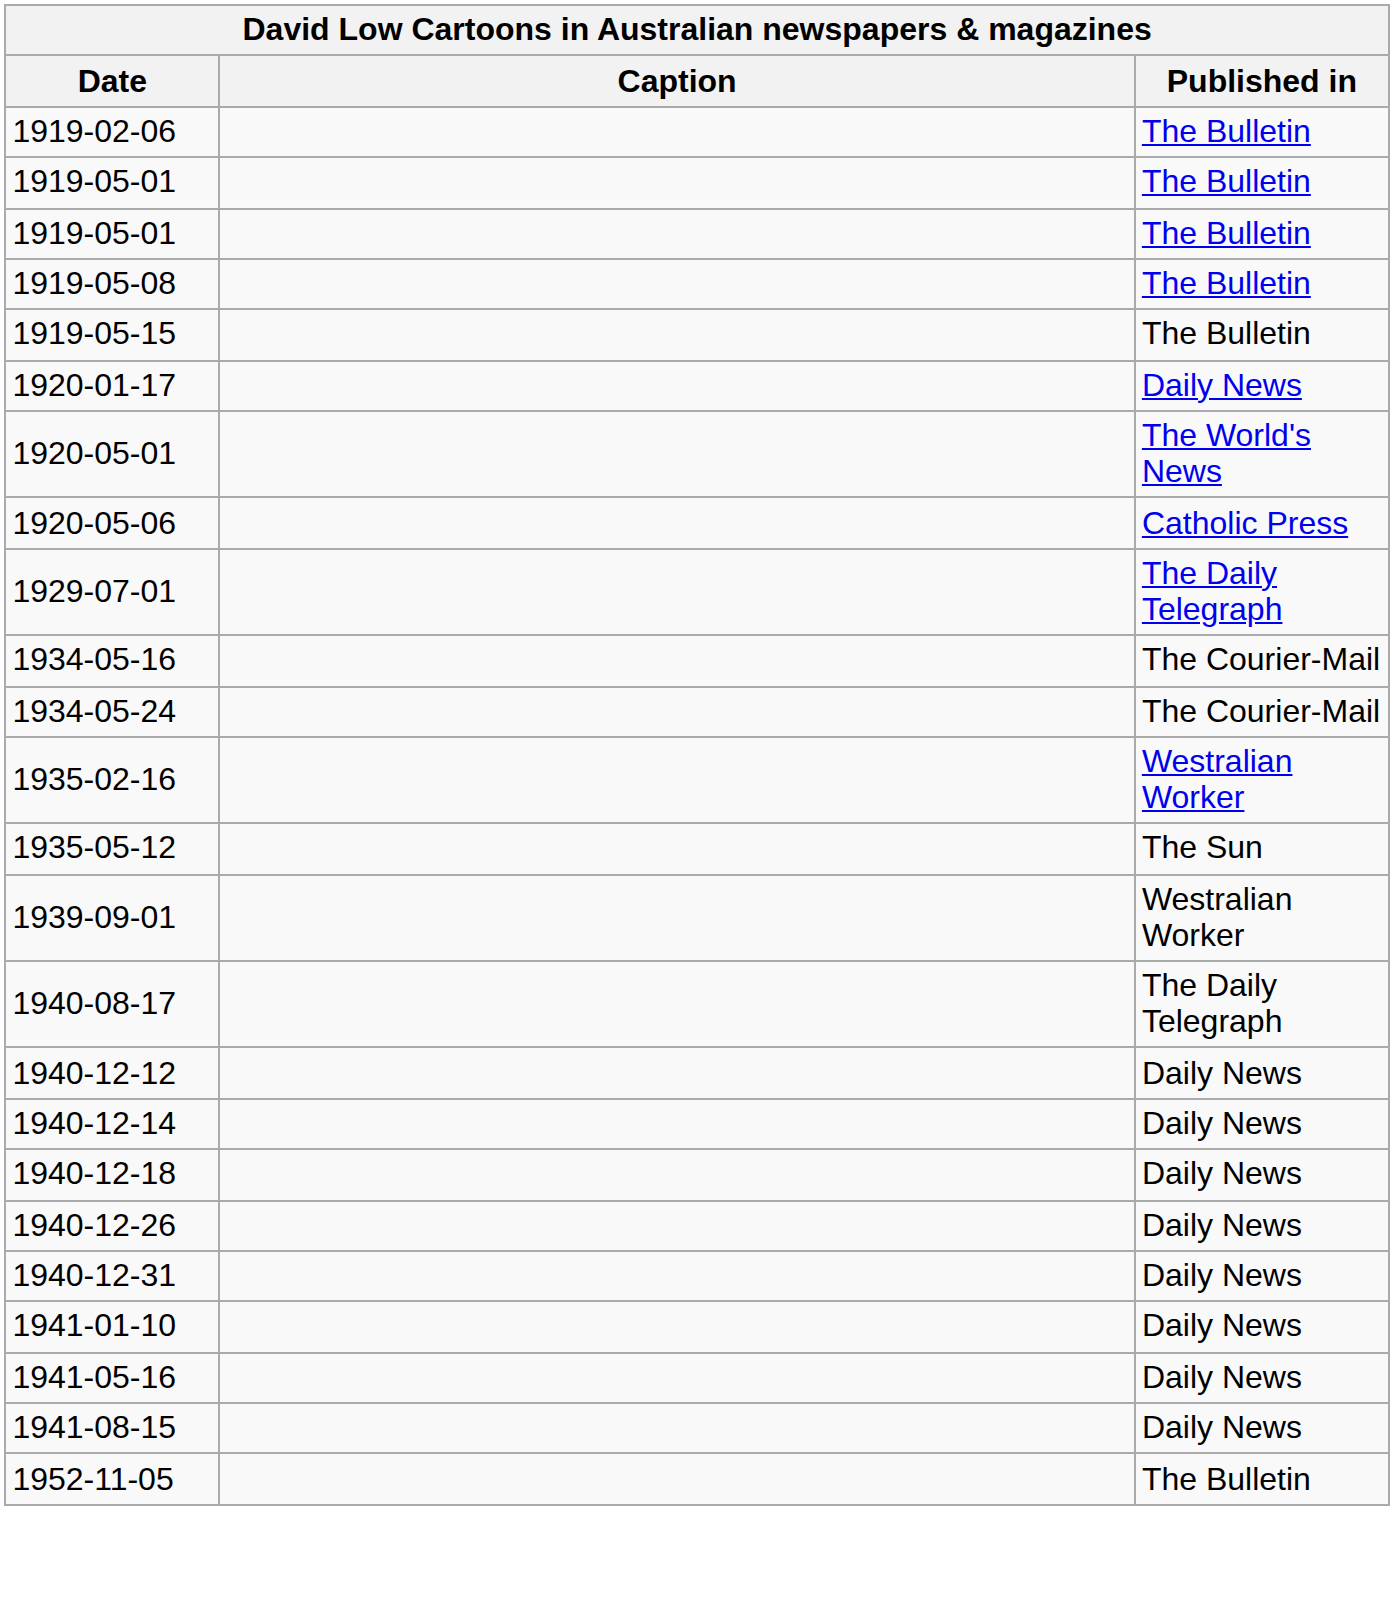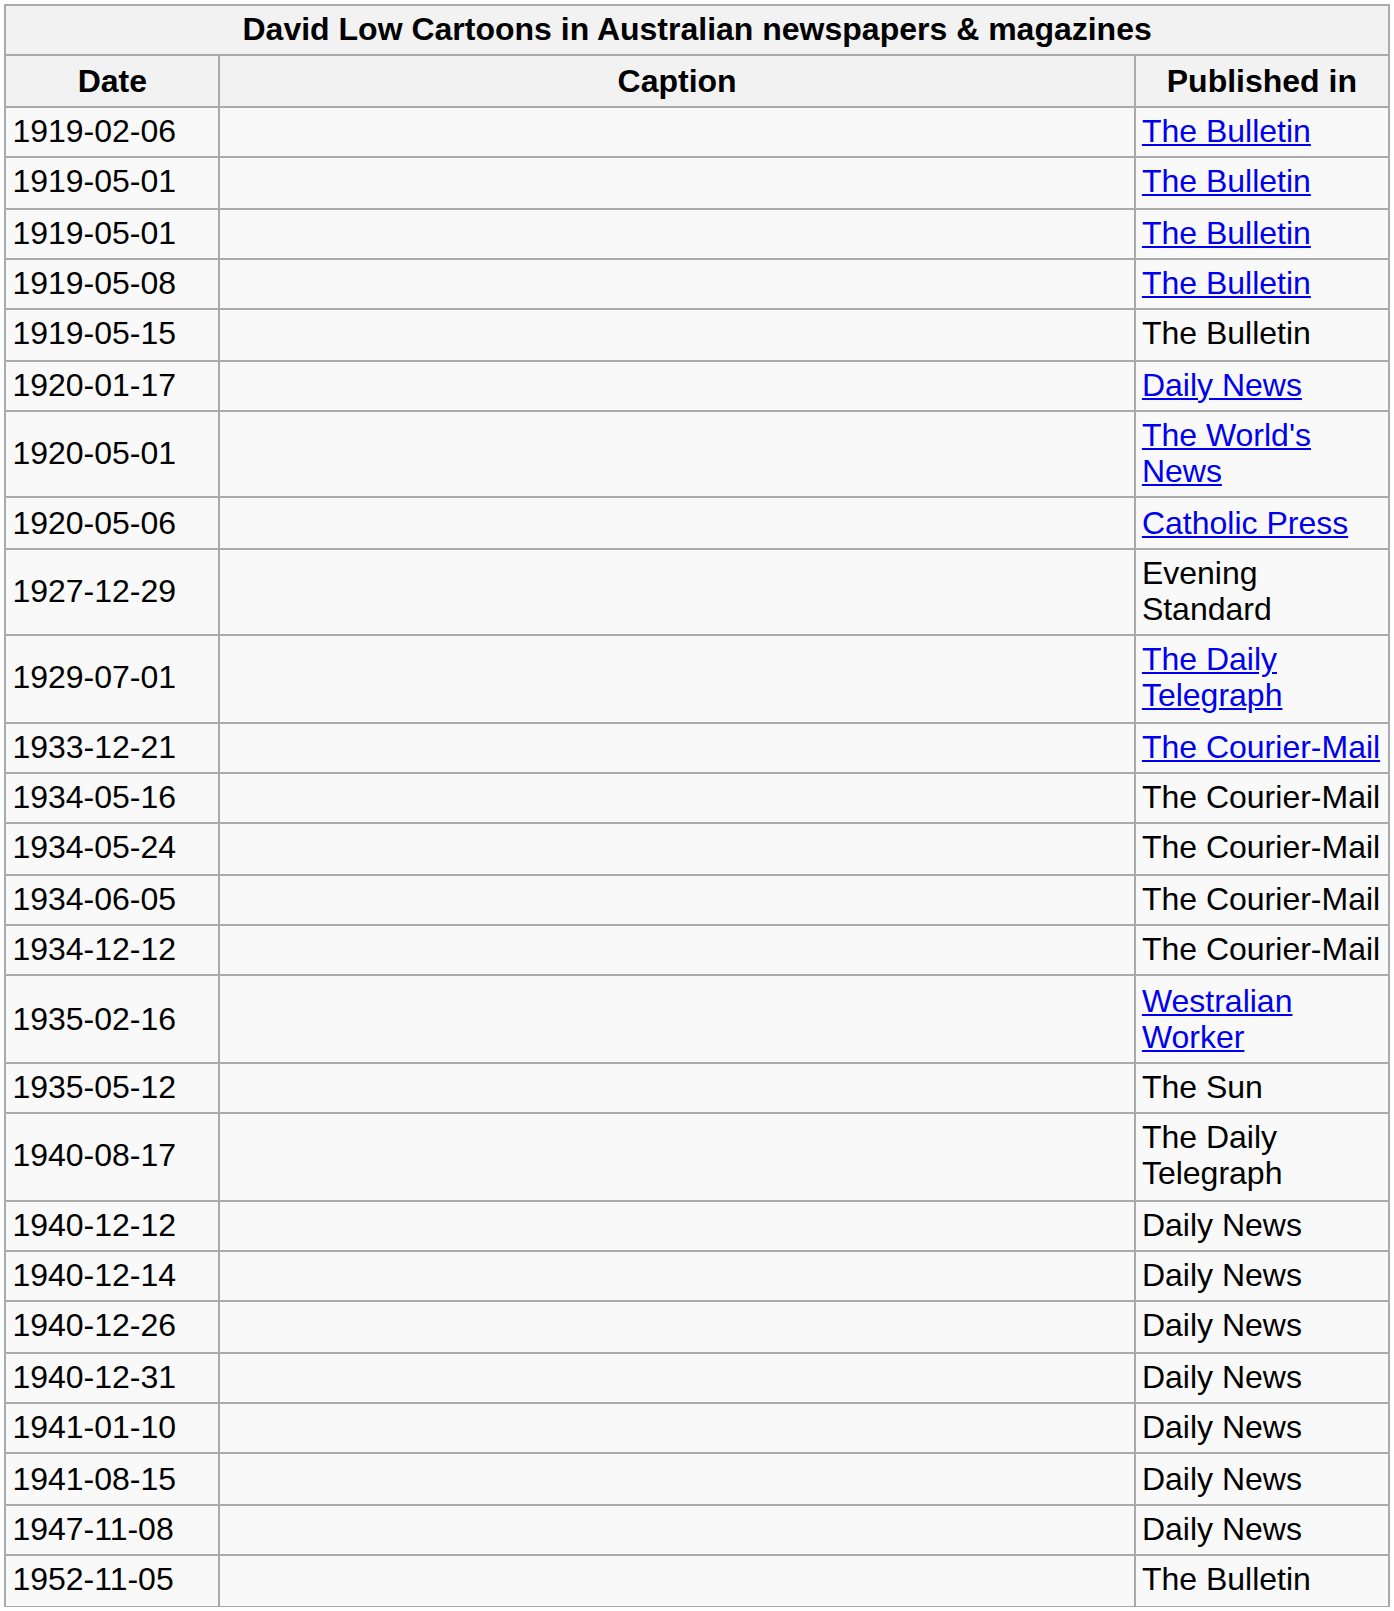+ row: 1927-12-29 | Evening Standard
+ row: 1933-12-21 | The Courier-Mail
+ row: 1934-06-05 | The Courier-Mail
+ row: 1934-12-12 | The Courier-Mail
- row: 1939-09-01 | Westralian Worker
- row: 1940-12-18 | Daily News
- row: 1941-05-16 | Daily News
+ row: 1947-11-08 | Daily News
